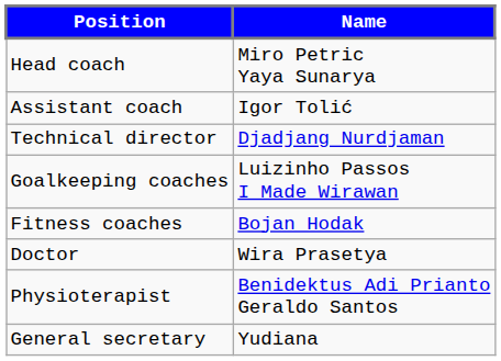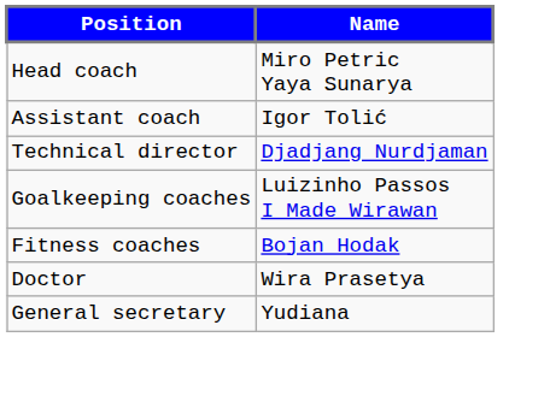- row: Physioterapist | Benidektus Adi Prianto Geraldo Santos
